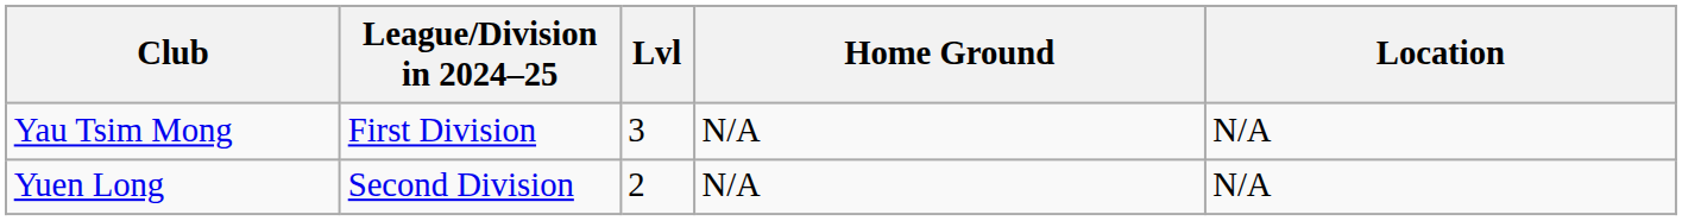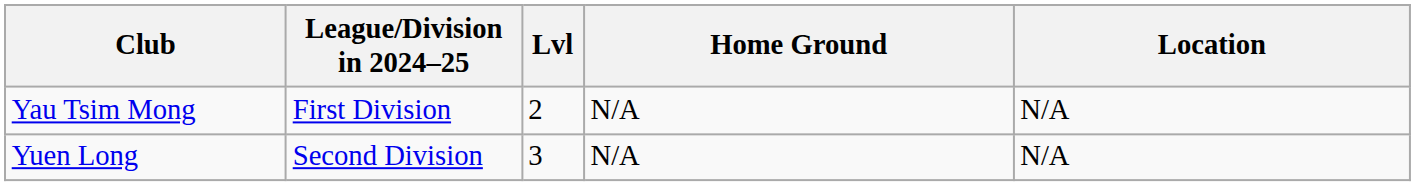Yau Tsim Mong | Lvl: 3 -> 2
Yuen Long | Lvl: 2 -> 3
